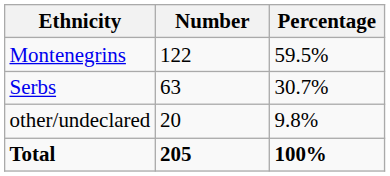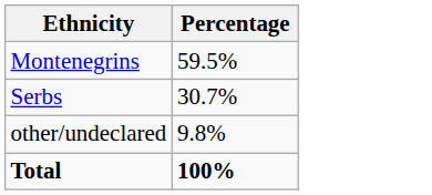- column: Number | 122 | 63 | 20 | 205
